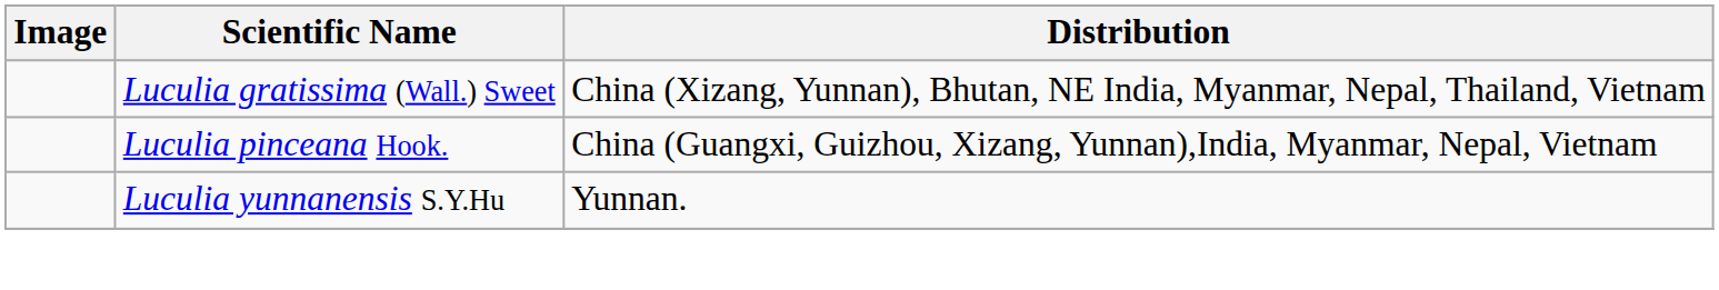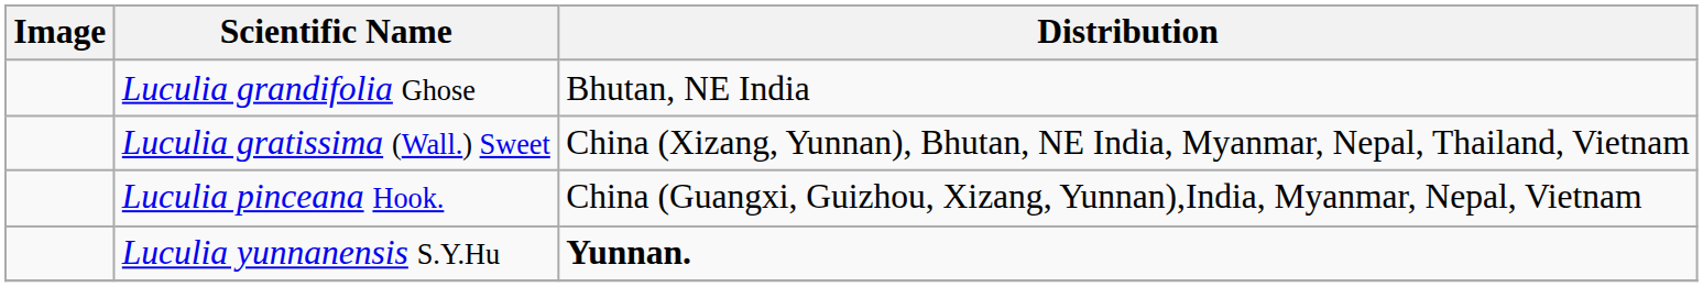+ row: Luculia grandifolia Ghose | Bhutan, NE India
Luculia yunnanensis S.Y.Hu | Distribution: normal -> bold
